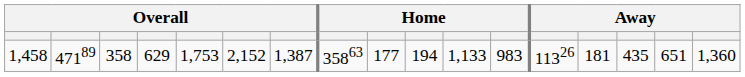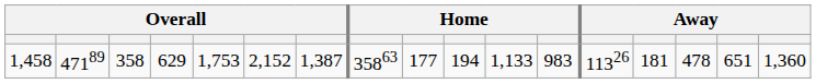1,458 | column 15: 435 -> 478
